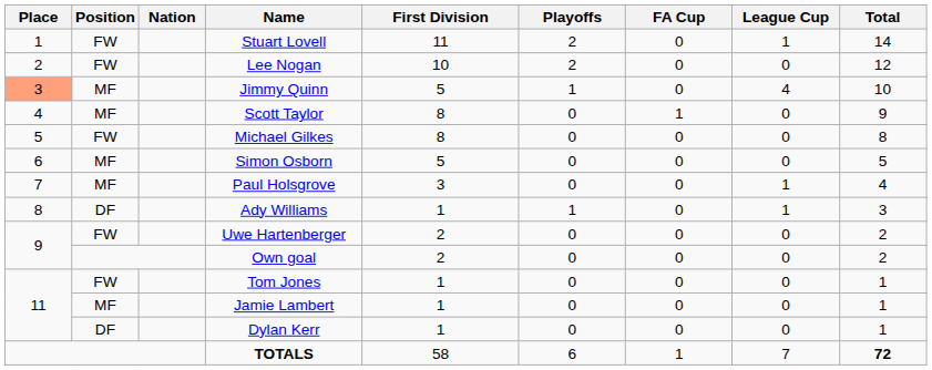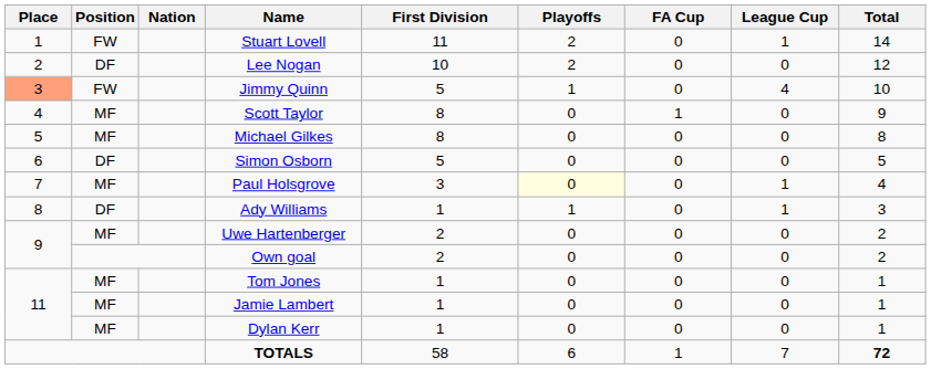Lee Nogan | Position: FW -> DF
Jimmy Quinn | Position: MF -> FW
Michael Gilkes | Position: FW -> MF
Simon Osborn | Position: MF -> DF
Paul Holsgrove | Playoffs: no background -> lightyellow background
Uwe Hartenberger | Position: FW -> MF
Tom Jones | Position: FW -> MF
Dylan Kerr | Position: DF -> MF
